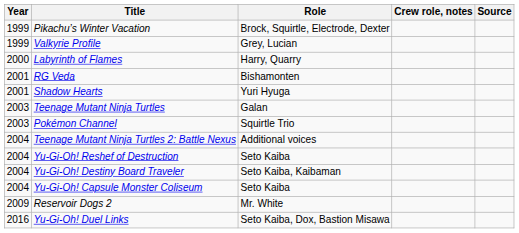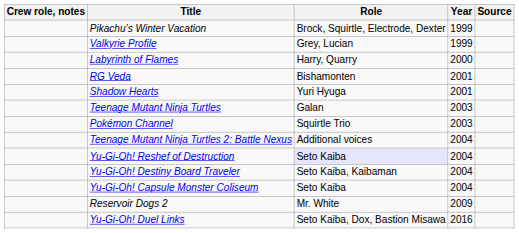columns swapped: Year <-> Crew role, notes
Yu-Gi-Oh! Reshef of Destruction | Role: no background -> lavender background
